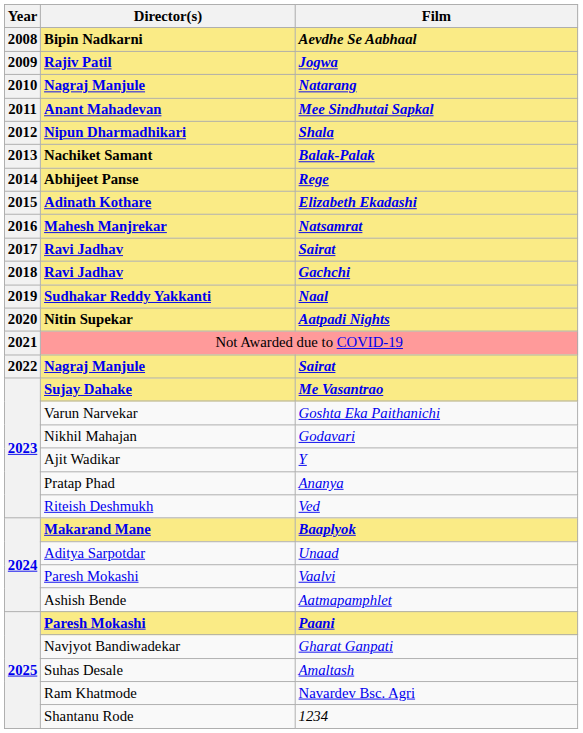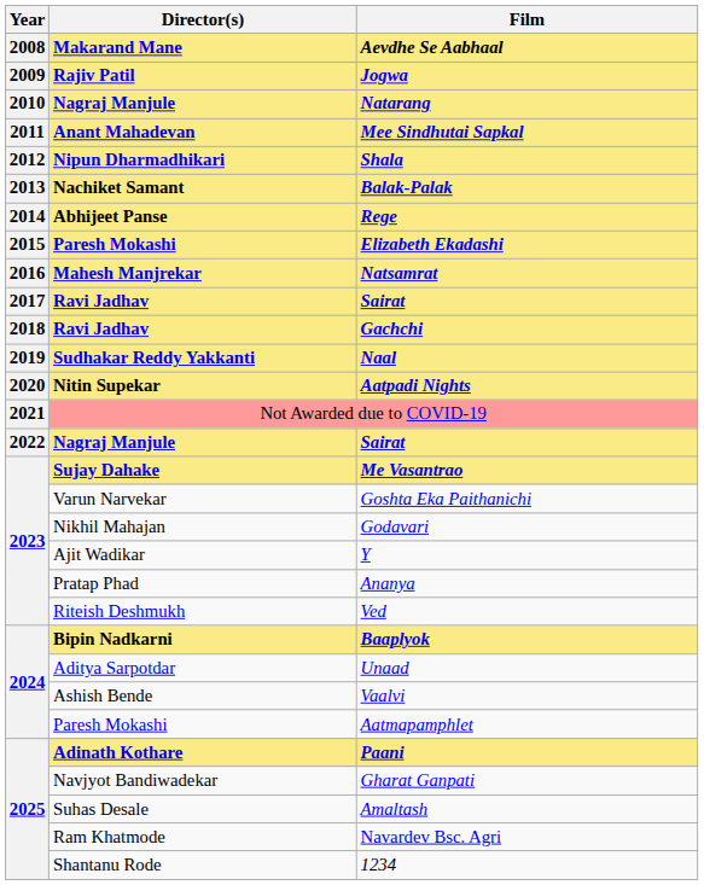Aevdhe Se Aabhaal | Director(s): Bipin Nadkarni -> Makarand Mane
Elizabeth Ekadashi | Director(s): Adinath Kothare -> Paresh Mokashi
Baaplyok | Director(s): Makarand Mane -> Bipin Nadkarni
Vaalvi | Director(s): Paresh Mokashi -> Ashish Bende
Aatmapamphlet | Director(s): Ashish Bende -> Paresh Mokashi
Paani | Director(s): Paresh Mokashi -> Adinath Kothare
